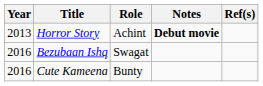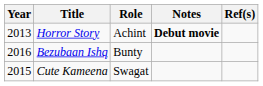Bezubaan Ishq | Role: Swagat -> Bunty
Cute Kameena | Year: 2016 -> 2015
Cute Kameena | Role: Bunty -> Swagat
